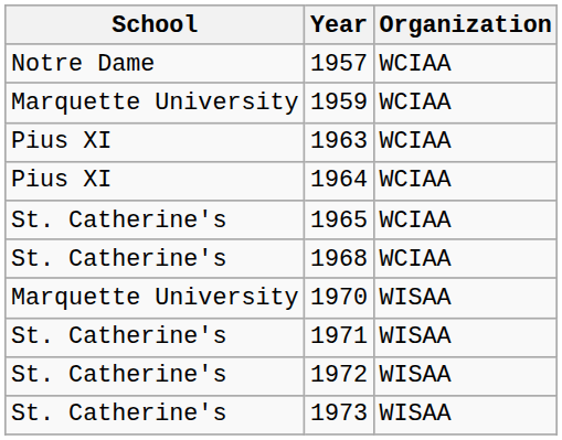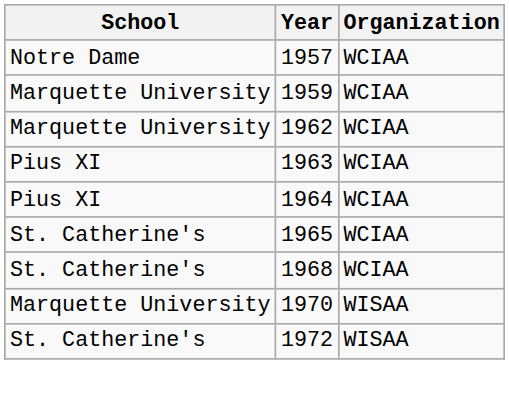+ row: Marquette University | 1962 | WCIAA
- row: St. Catherine's | 1971 | WISAA
- row: St. Catherine's | 1973 | WISAA
